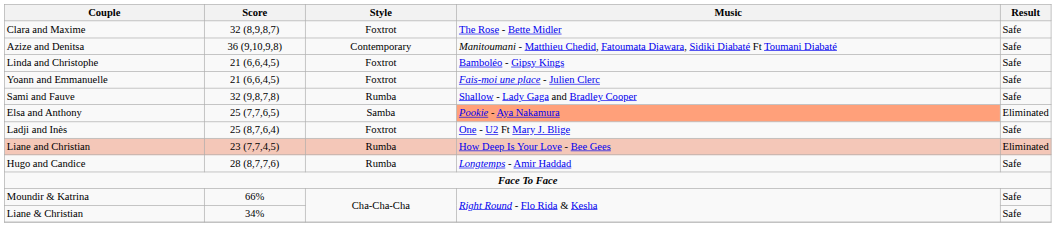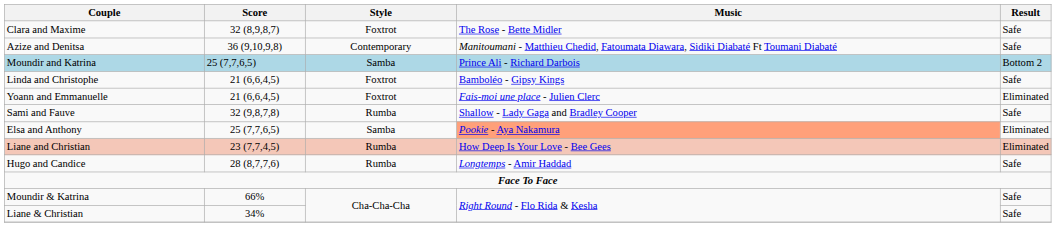+ row: Moundir and Katrina | 25 (7,7,6,5) | Samba | Prince Ali - Richard Darbois | Bottom 2
Yoann and Emmanuelle | Result: Safe -> Eliminated
- row: Ladji and Inès | 25 (8,7,6,4) | Foxtrot | One - U2 Ft Mary J. Blige | Safe
